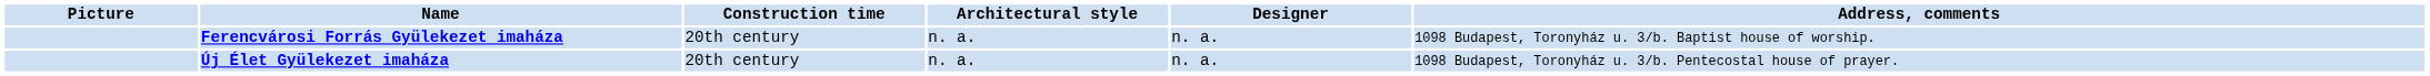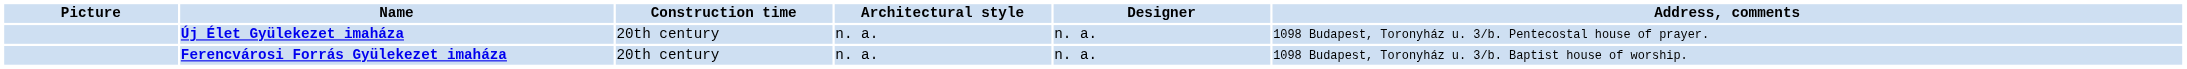rows swapped: Ferencvárosi Forrás Gyülekezet imaháza <-> Új Élet Gyülekezet imaháza
